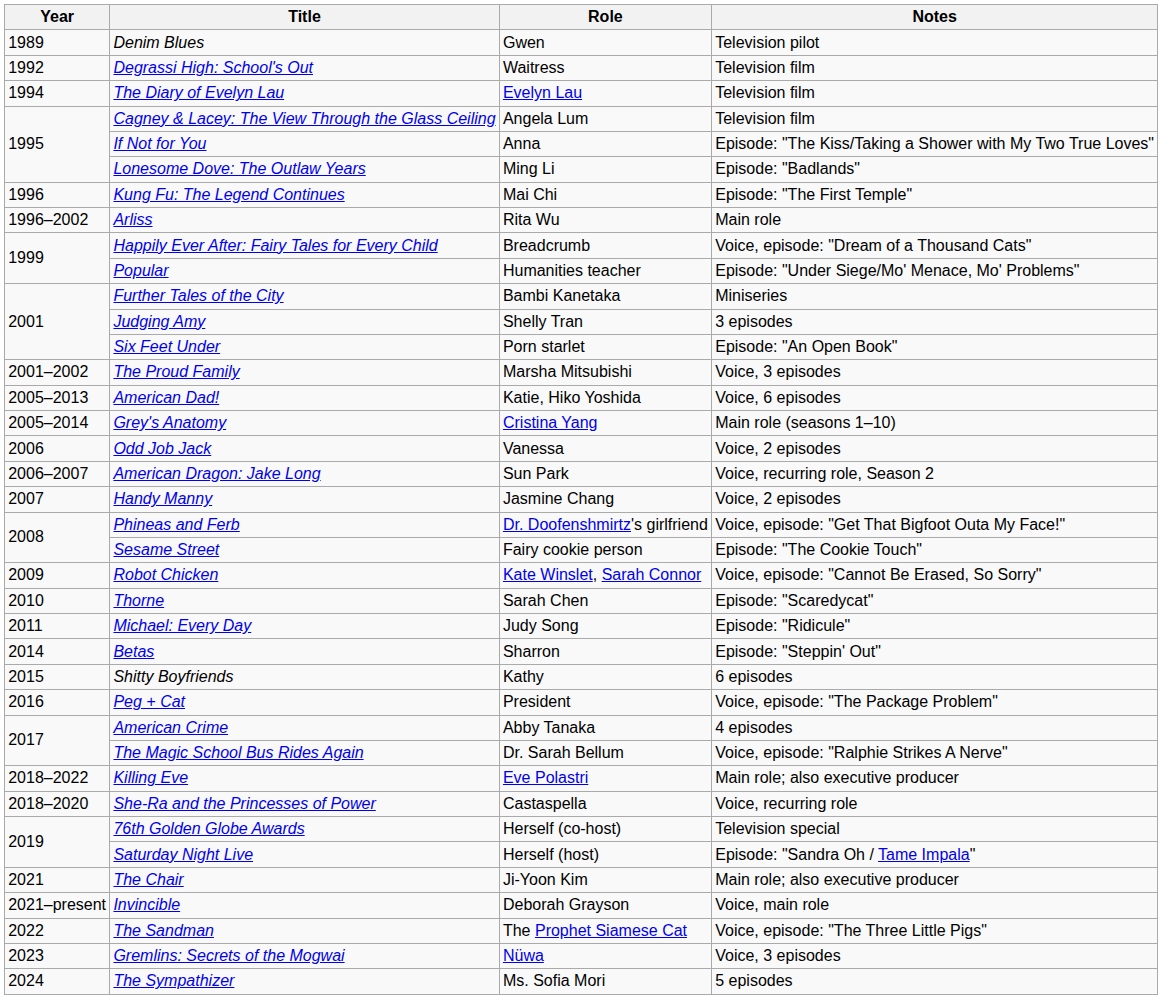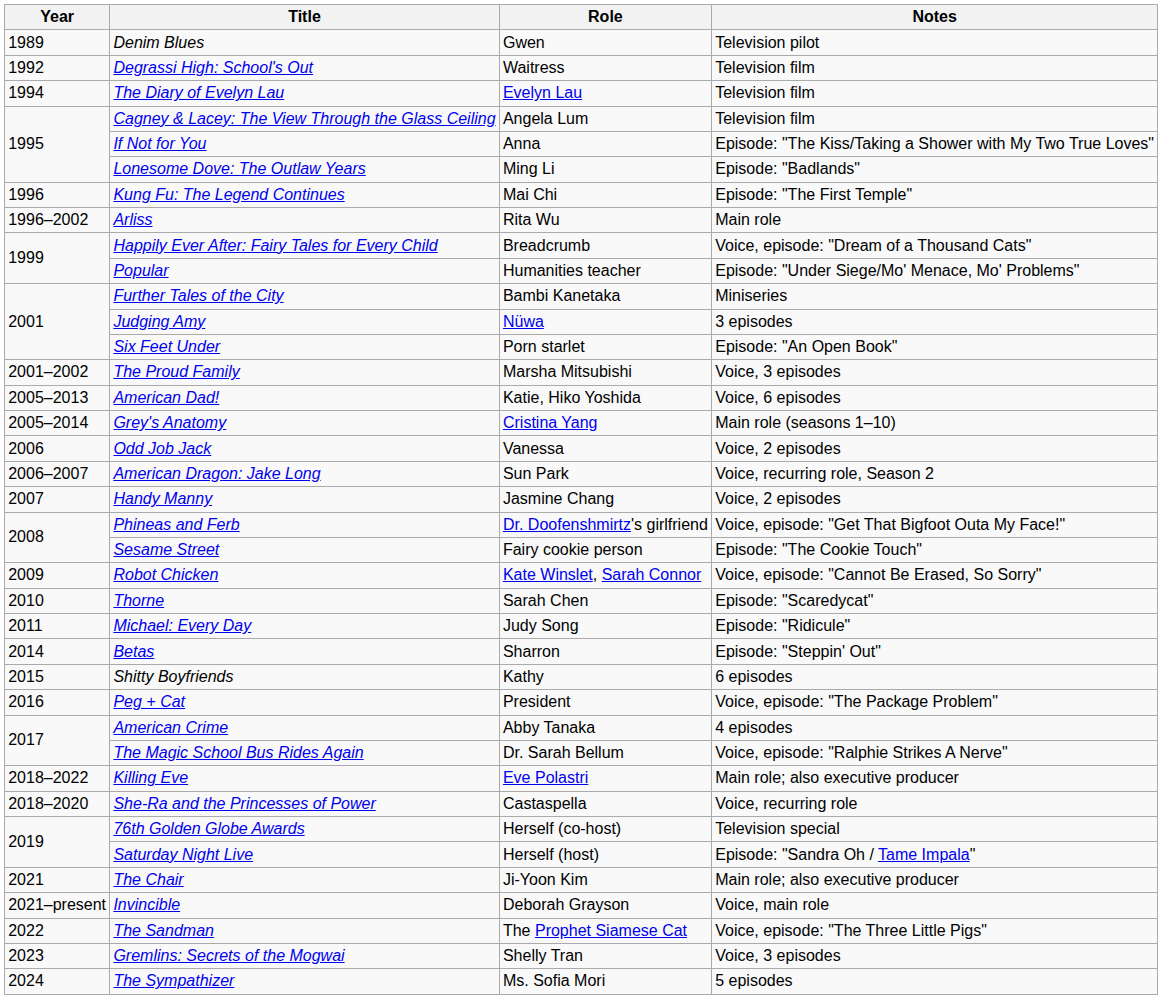Judging Amy | Role: Shelly Tran -> Nüwa
Gremlins: Secrets of the Mogwai | Role: Nüwa -> Shelly Tran
